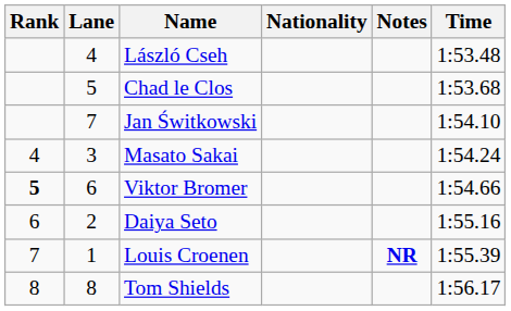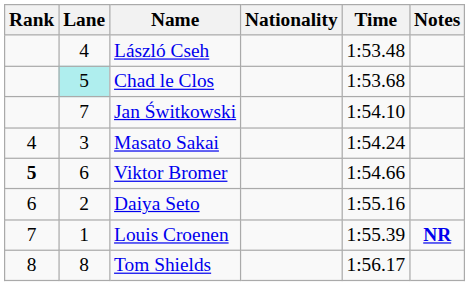columns swapped: Time <-> Notes
Chad le Clos | Lane: no background -> paleturquoise background
